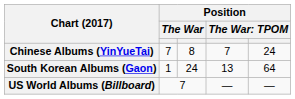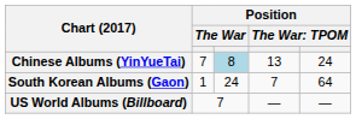Chinese Albums (YinYueTai) | column 3: no background -> lightblue background
Chinese Albums (YinYueTai) | column 4: 7 -> 13
South Korean Albums (Gaon) | column 4: 13 -> 7
